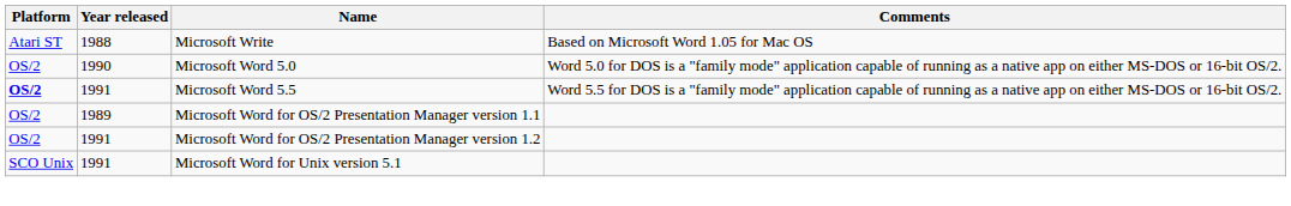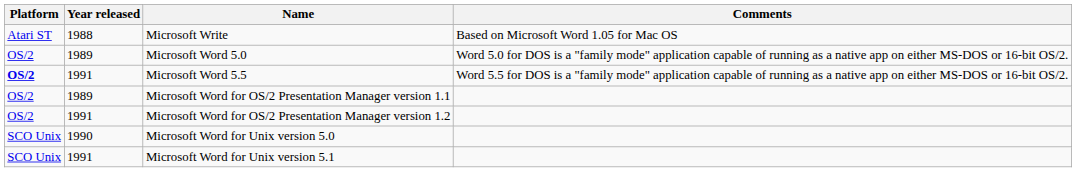Microsoft Word 5.0 | Year released: 1990 -> 1989
+ row: SCO Unix | 1990 | Microsoft Word for Unix version 5.0
